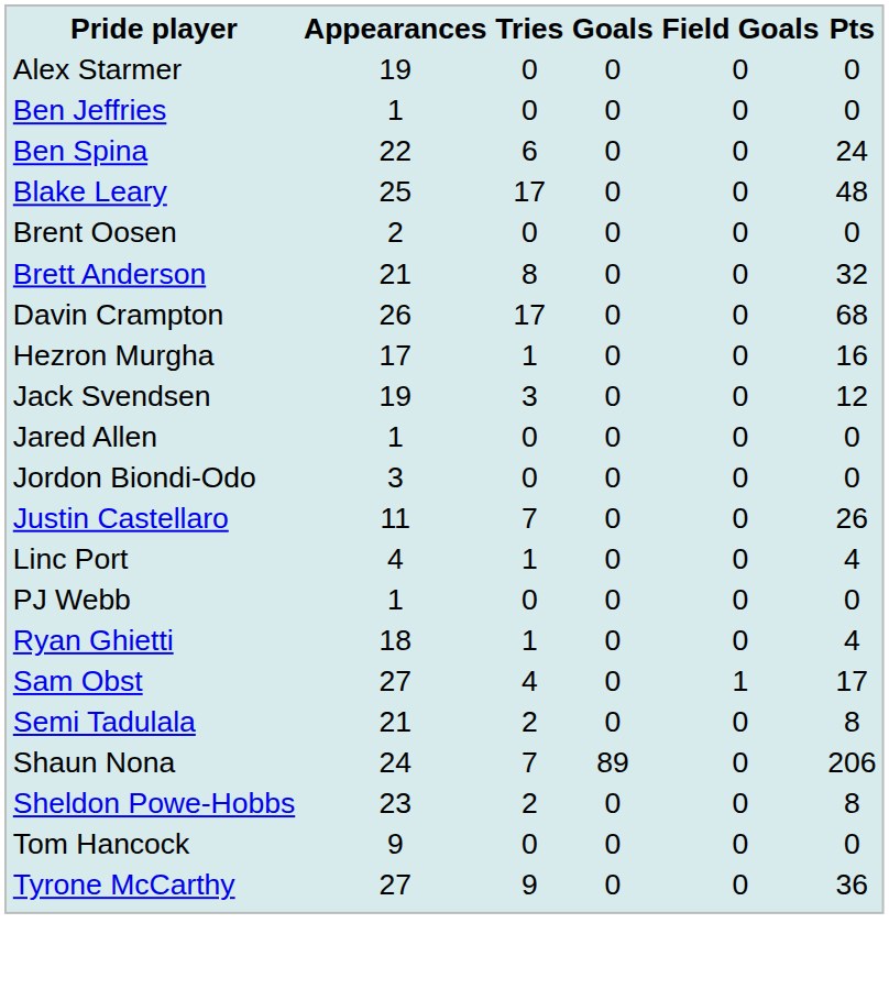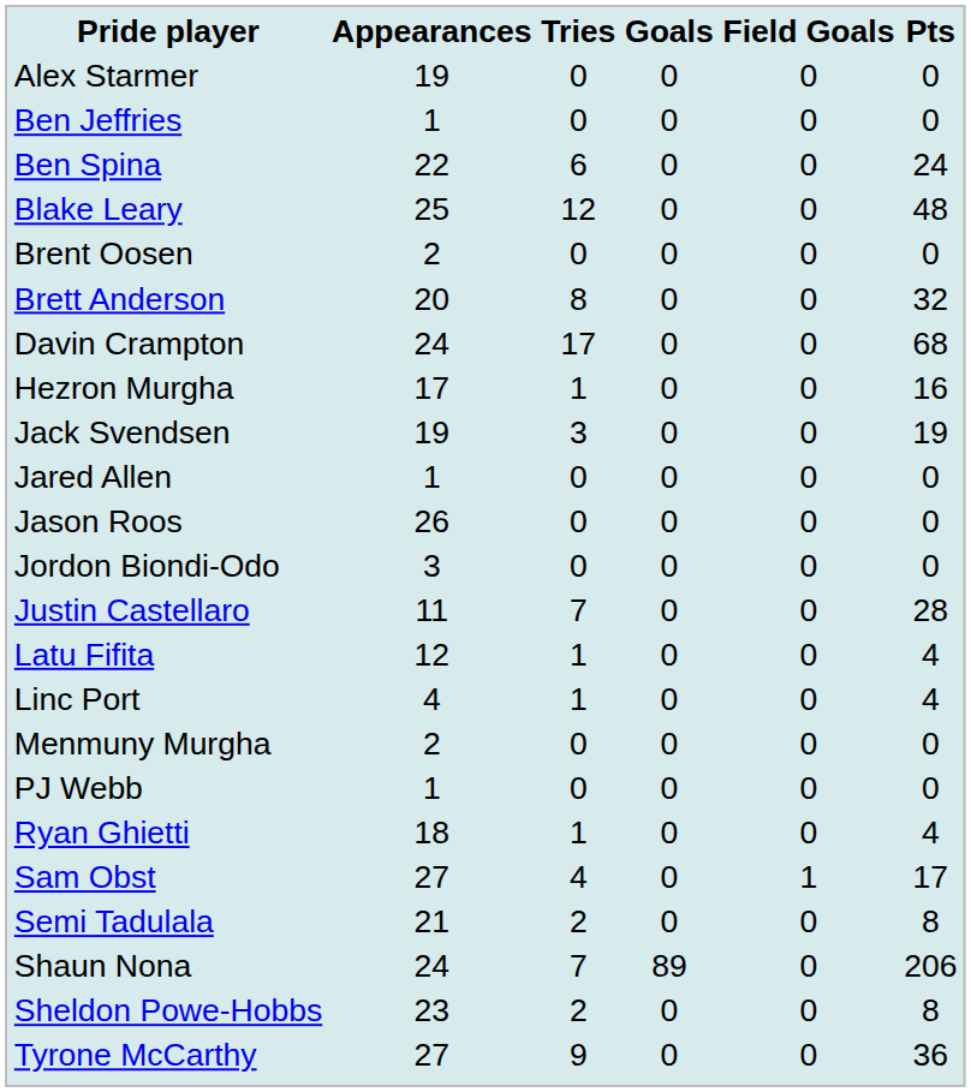Blake Leary | Tries: 17 -> 12
Brett Anderson | Appearances: 21 -> 20
Davin Crampton | Appearances: 26 -> 24
Jack Svendsen | Pts: 12 -> 19
+ row: Jason Roos | 26 | 0 | 0 | 0 | 0
Justin Castellaro | Pts: 26 -> 28
+ row: Latu Fifita | 12 | 1 | 0 | 0 | 4
+ row: Menmuny Murgha | 2 | 0 | 0 | 0 | 0
- row: Tom Hancock | 9 | 0 | 0 | 0 | 0
